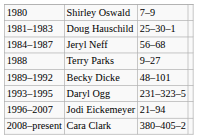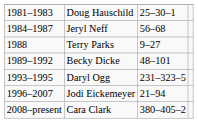- row: 1980 | Shirley Oswald | 7–9
